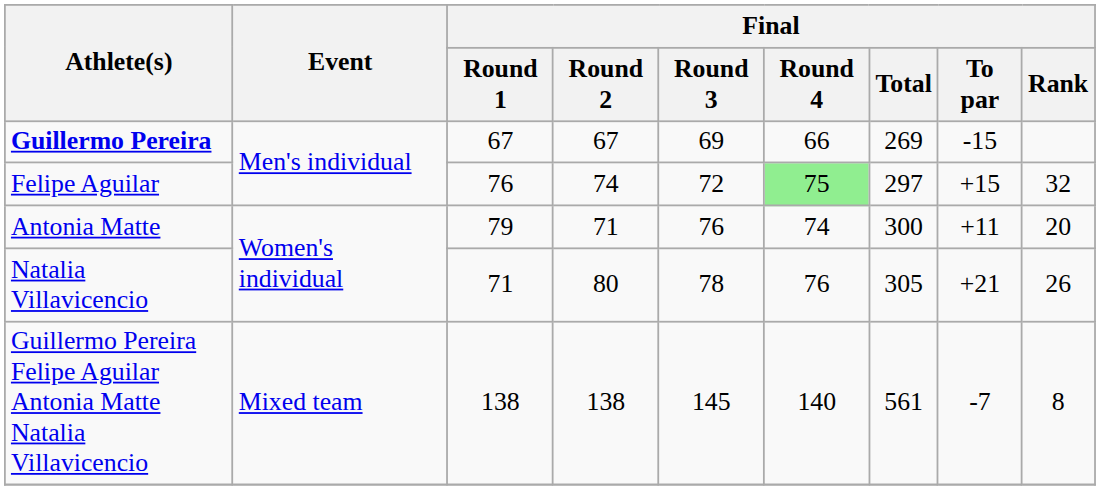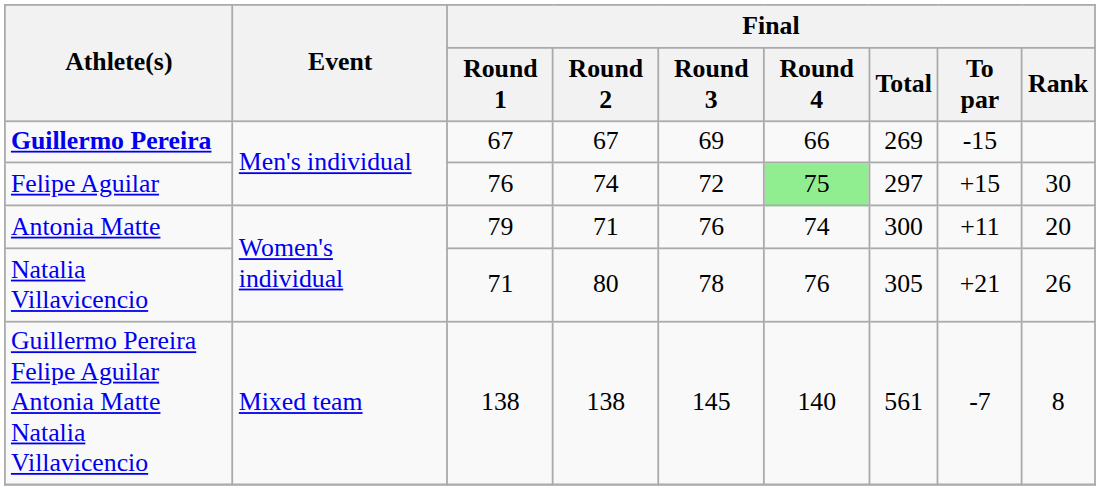Felipe Aguilar | Final / Rank: 32 -> 30
